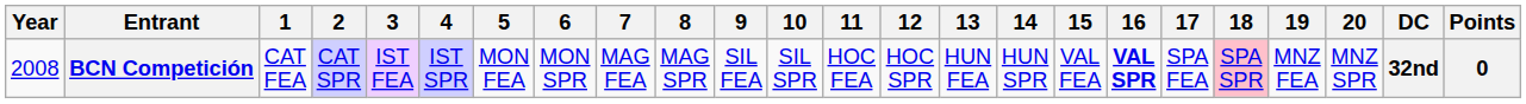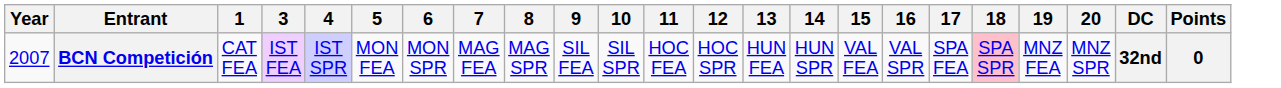- column: 2 | CAT SPR
BCN Competición | Year: 2008 -> 2007
BCN Competición | 16: bold -> normal
